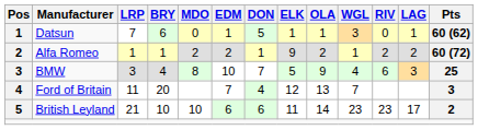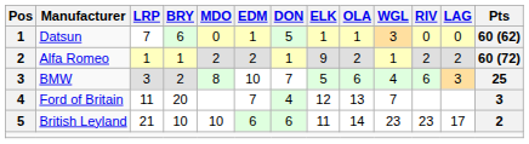Datsun | LAG: 1 -> 0
BMW | BRY: 4 -> 2
BMW | OLA: 9 -> 6
